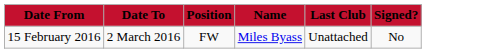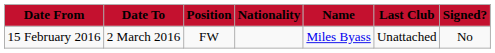+ column: Nationality
